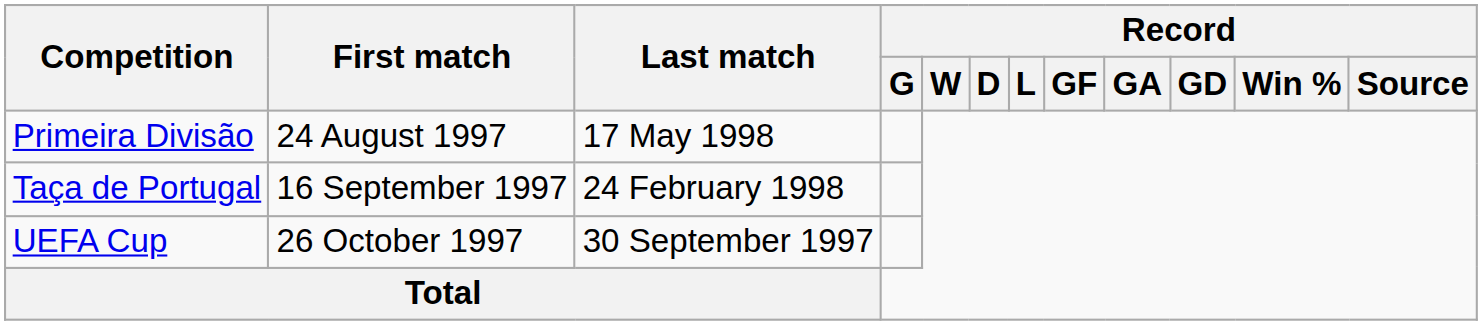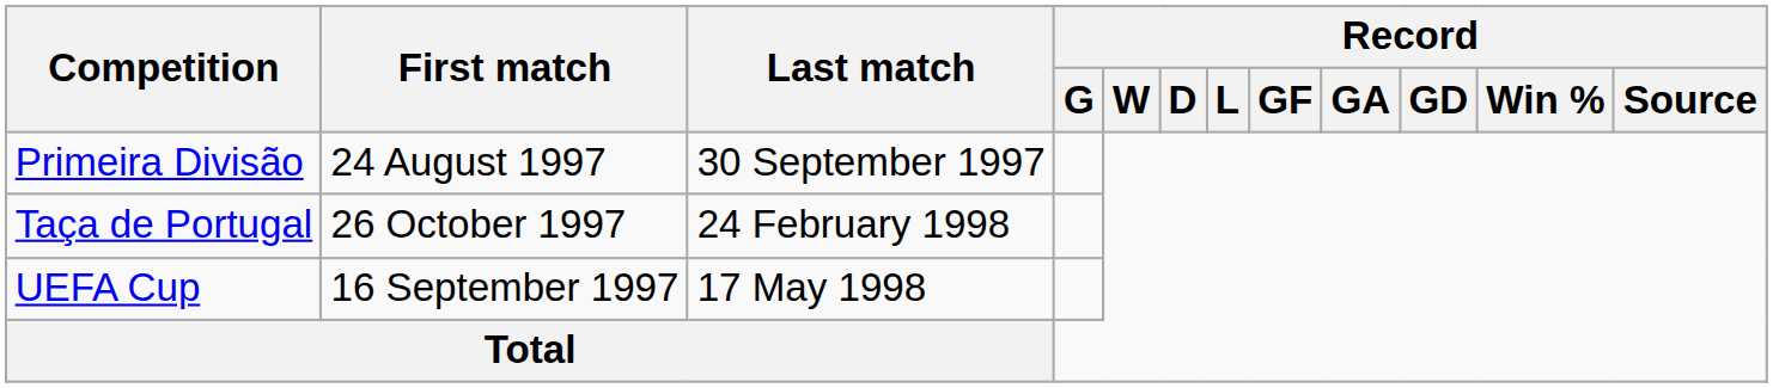Primeira Divisão | Last match: 17 May 1998 -> 30 September 1997
Taça de Portugal | First match: 16 September 1997 -> 26 October 1997
UEFA Cup | First match: 26 October 1997 -> 16 September 1997
UEFA Cup | Last match: 30 September 1997 -> 17 May 1998
